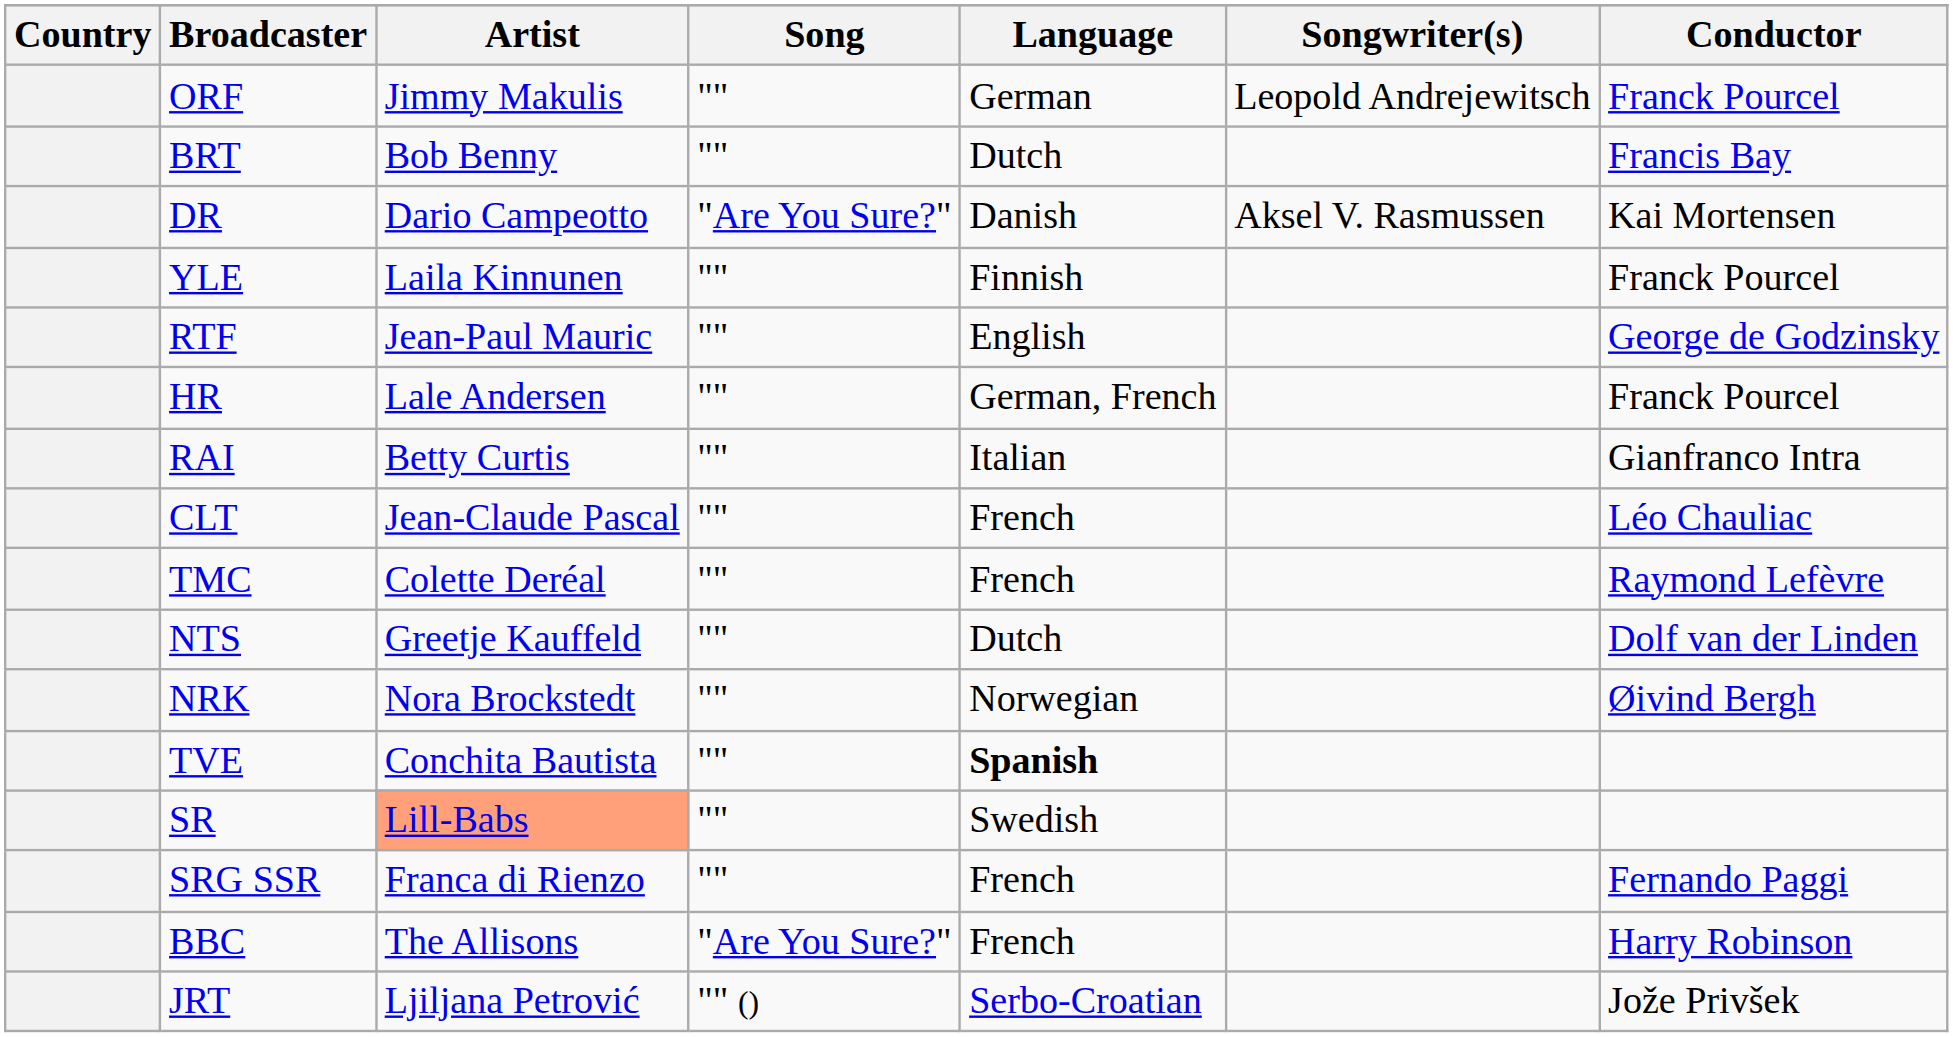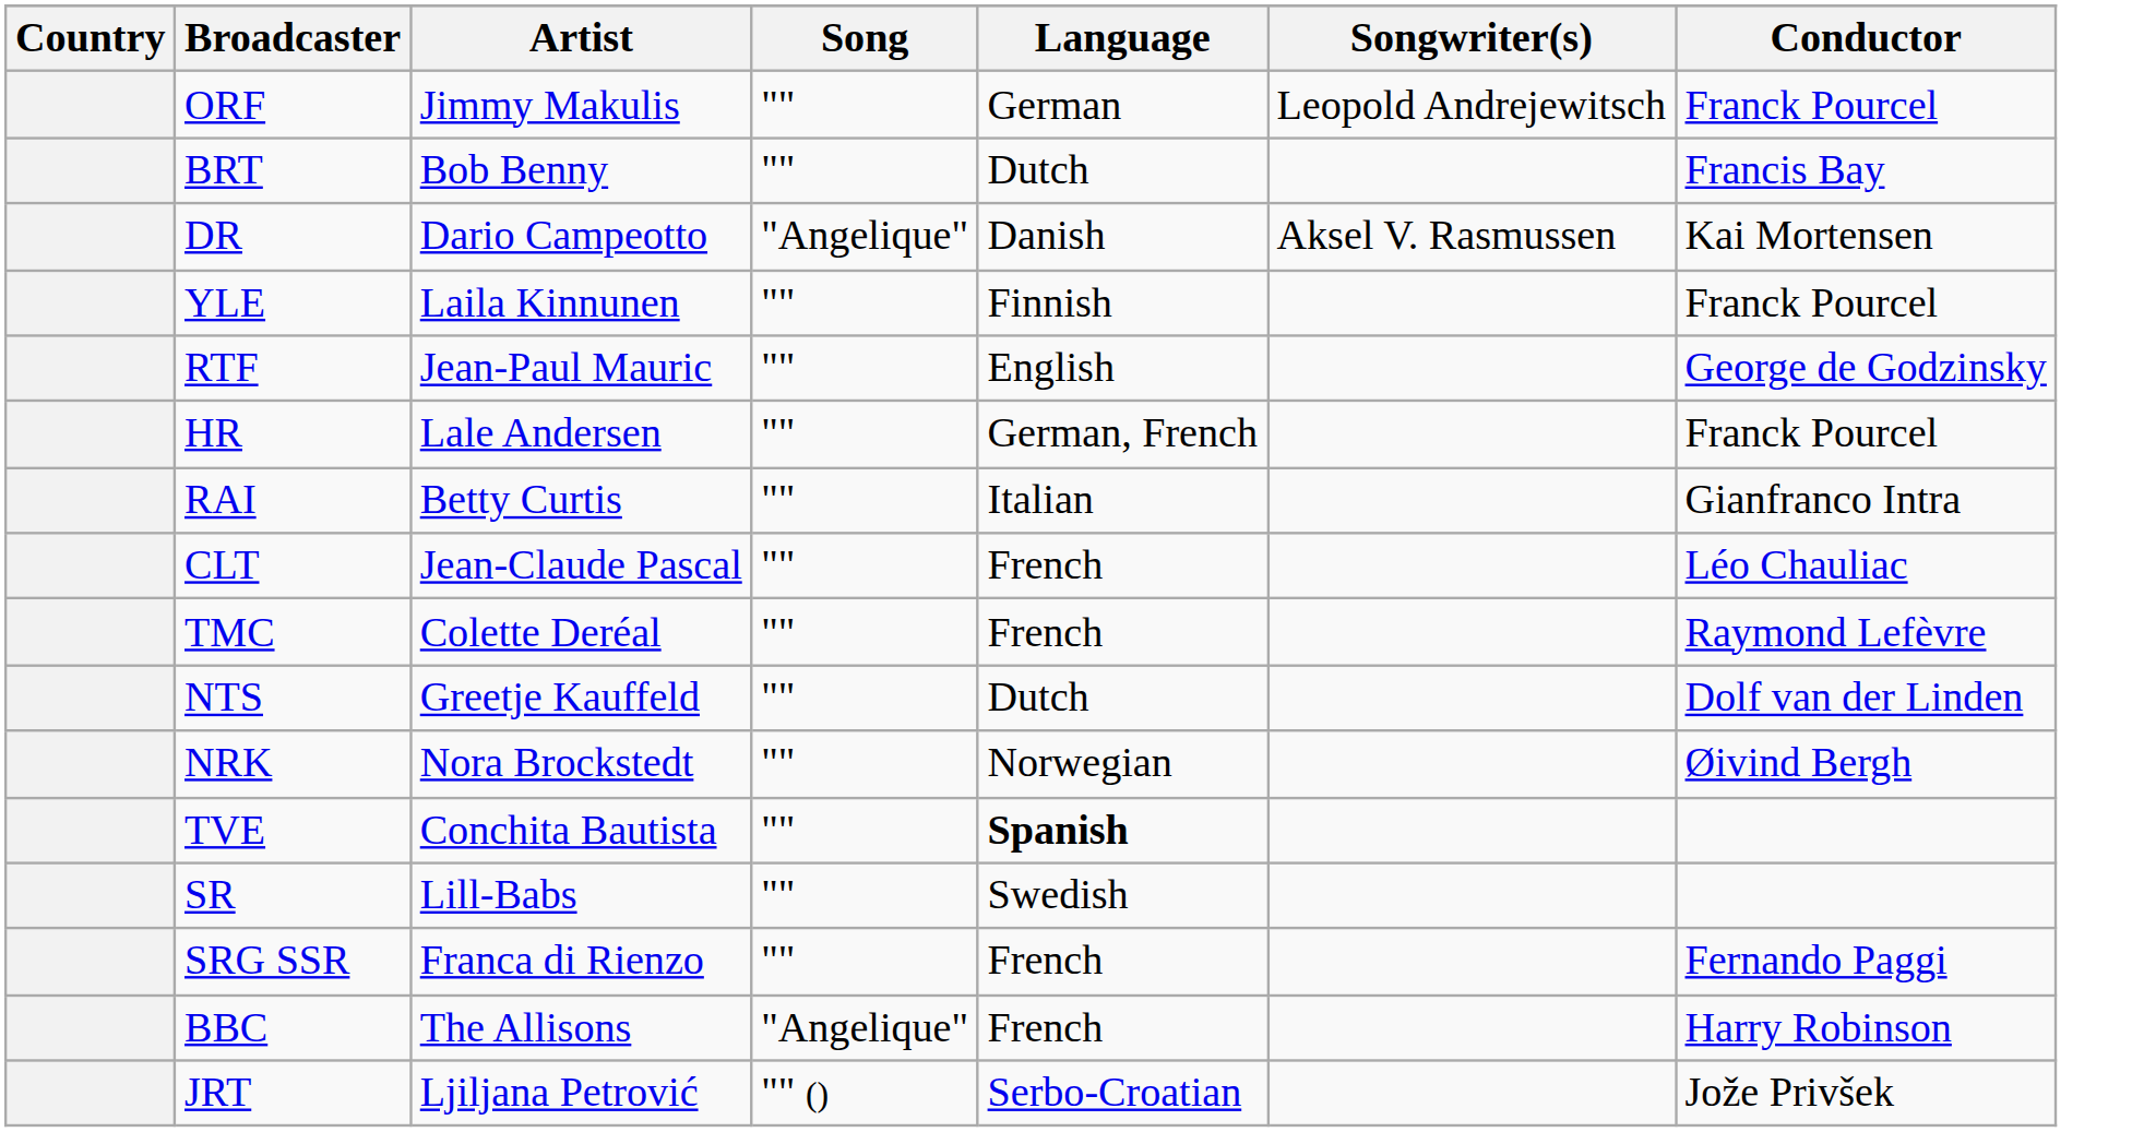DR | Song: "Are You Sure?" -> "Angelique"
SR | Artist: lightsalmon background -> no background
BBC | Song: "Are You Sure?" -> "Angelique"
